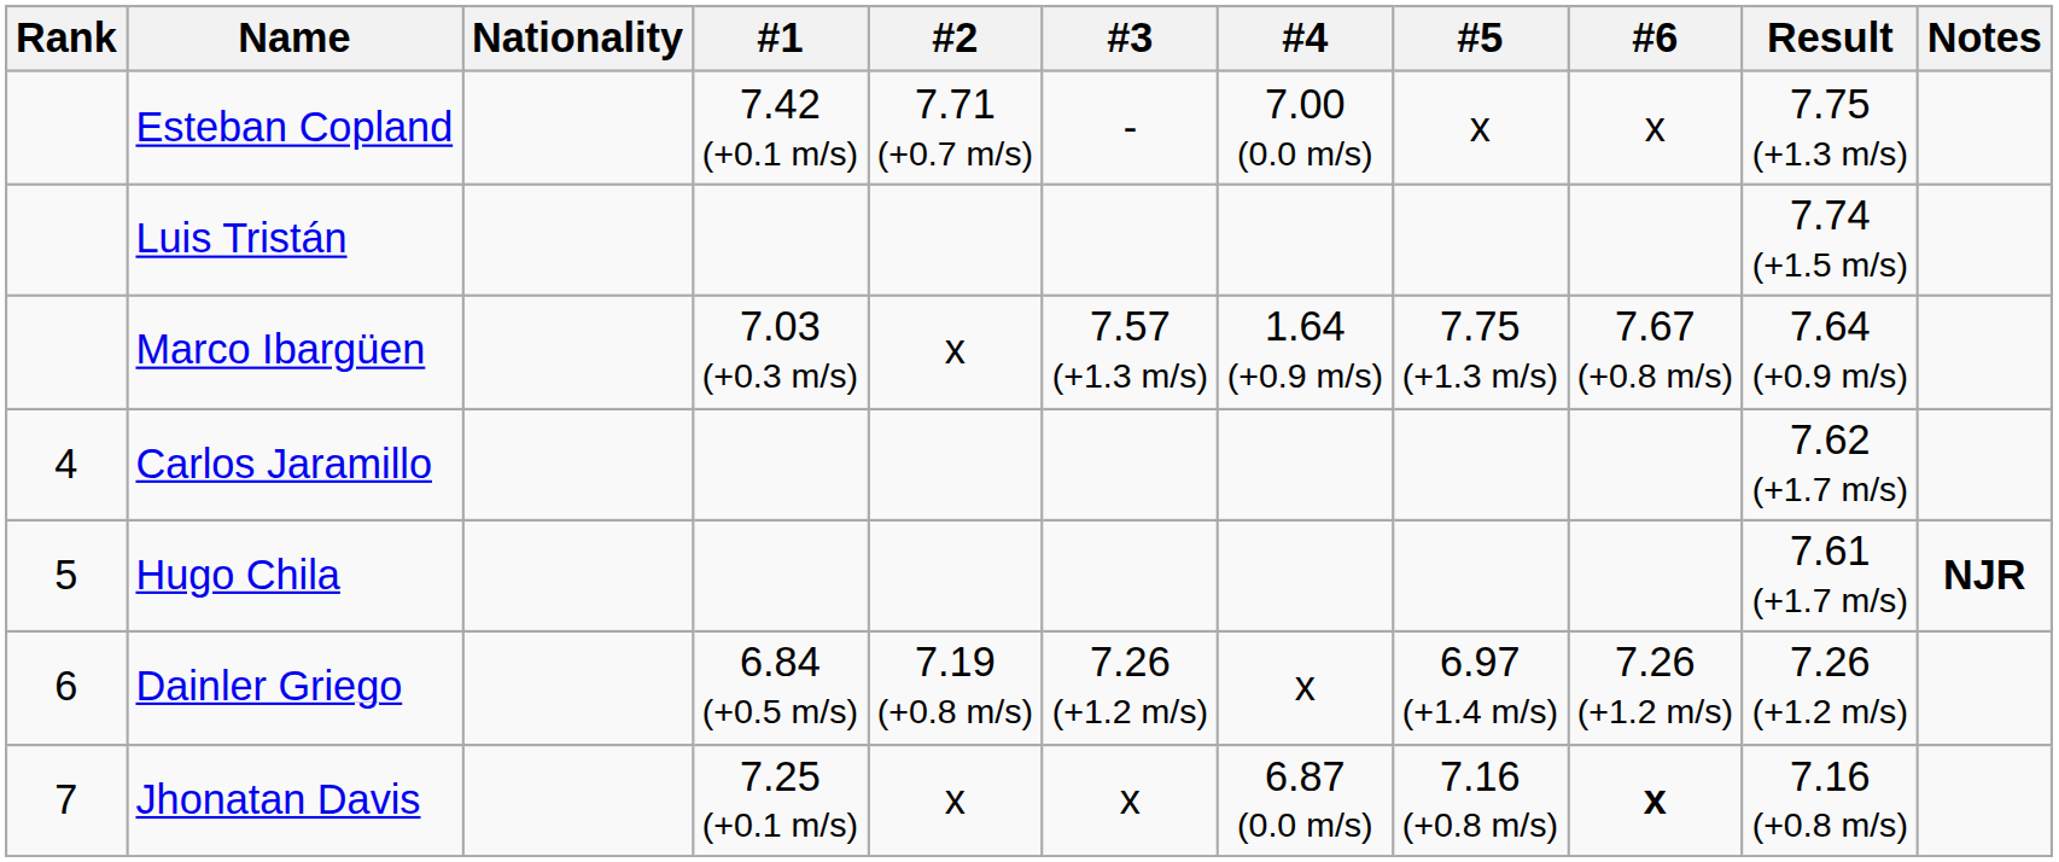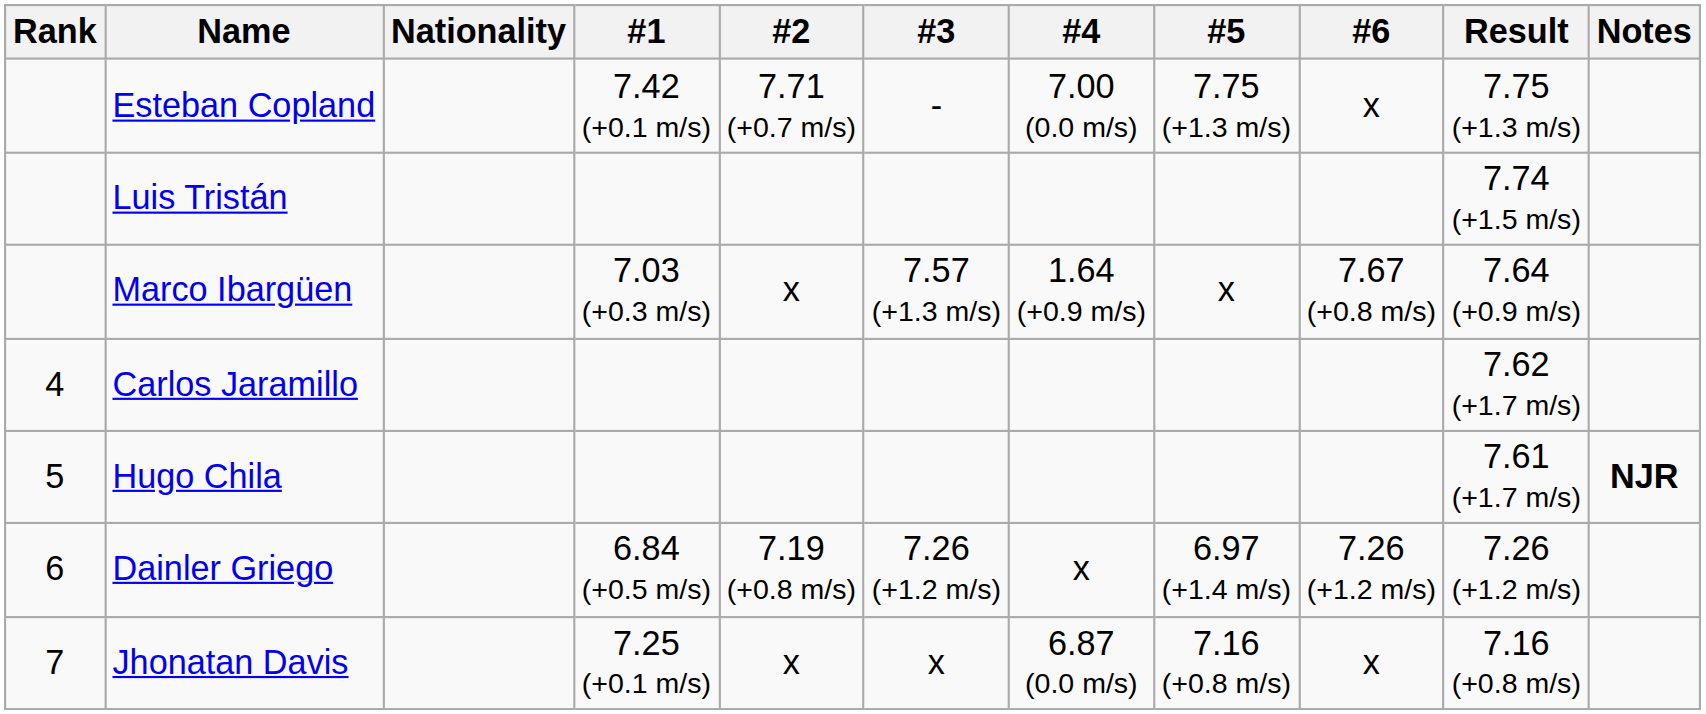Esteban Copland | #5: x -> 7.75 (+1.3 m/s)
Marco Ibargüen | #5: 7.75 (+1.3 m/s) -> x
Jhonatan Davis | #6: bold -> normal
